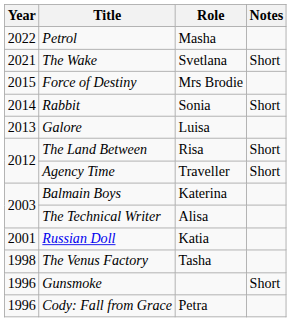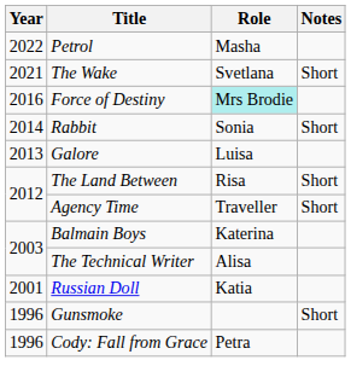Force of Destiny | Year: 2015 -> 2016
Force of Destiny | Role: no background -> paleturquoise background
- row: 1998 | The Venus Factory | Tasha
